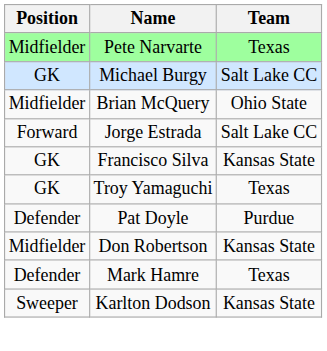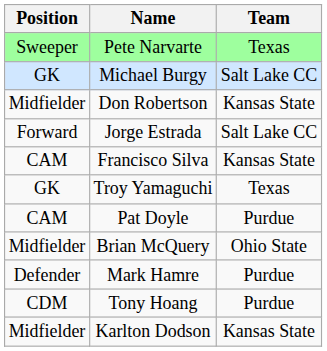Pete Narvarte | Position: Midfielder -> Sweeper
rows swapped: Don Robertson <-> Brian McQuery
Francisco Silva | Position: GK -> CAM
Pat Doyle | Position: Defender -> CAM
Mark Hamre | Team: Texas -> Purdue
+ row: CDM | Tony Hoang | Purdue
Karlton Dodson | Position: Sweeper -> Midfielder
